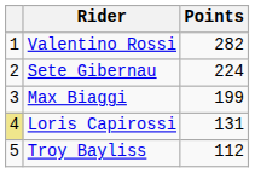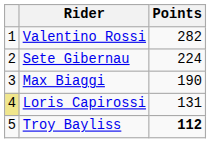Max Biaggi | Points: 199 -> 190
Troy Bayliss | Points: normal -> bold
